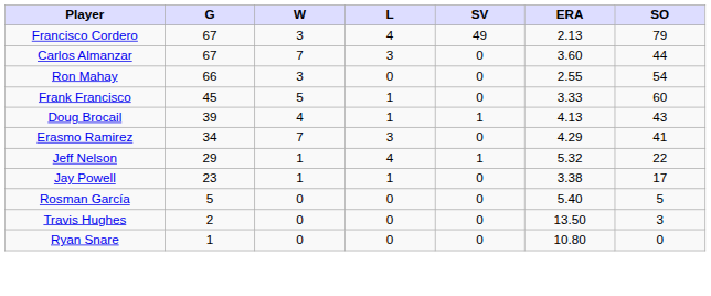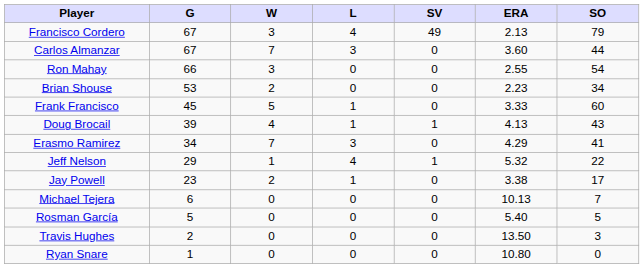+ row: Brian Shouse | 53 | 2 | 0 | 0 | 2.23 | 34
Jay Powell | W: 1 -> 2
+ row: Michael Tejera | 6 | 0 | 0 | 0 | 10.13 | 7
